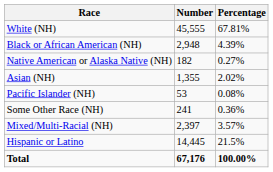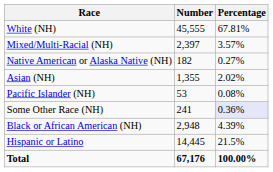rows swapped: Black or African American (NH) <-> Mixed/Multi-Racial (NH)
Some Other Race (NH) | Percentage: no background -> lavender background
